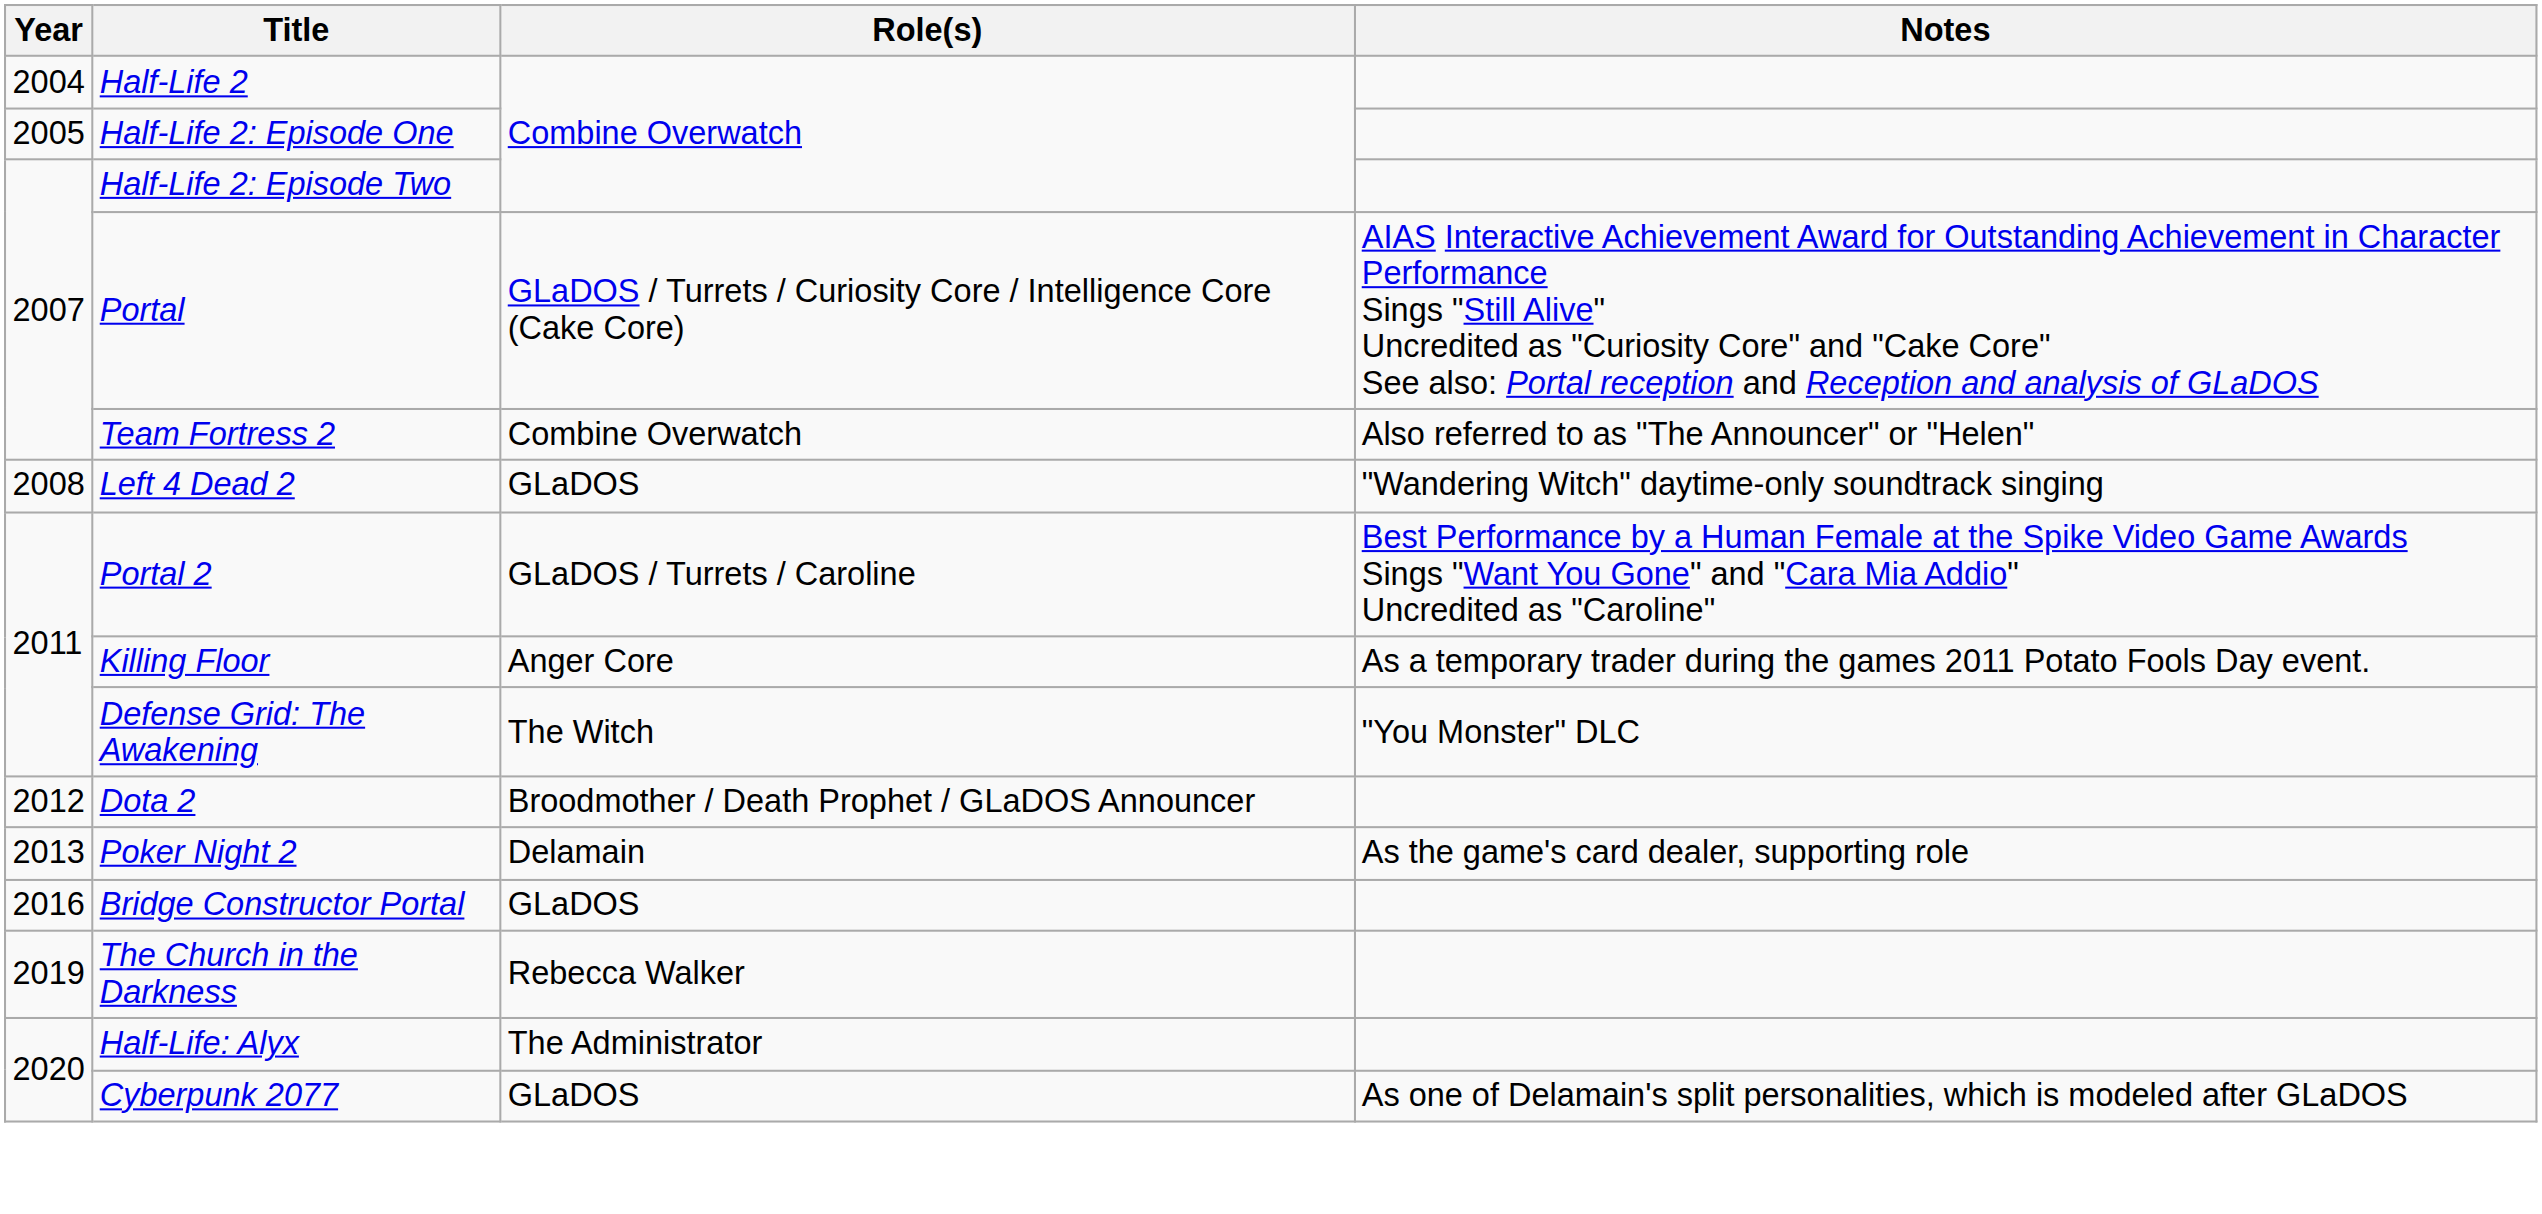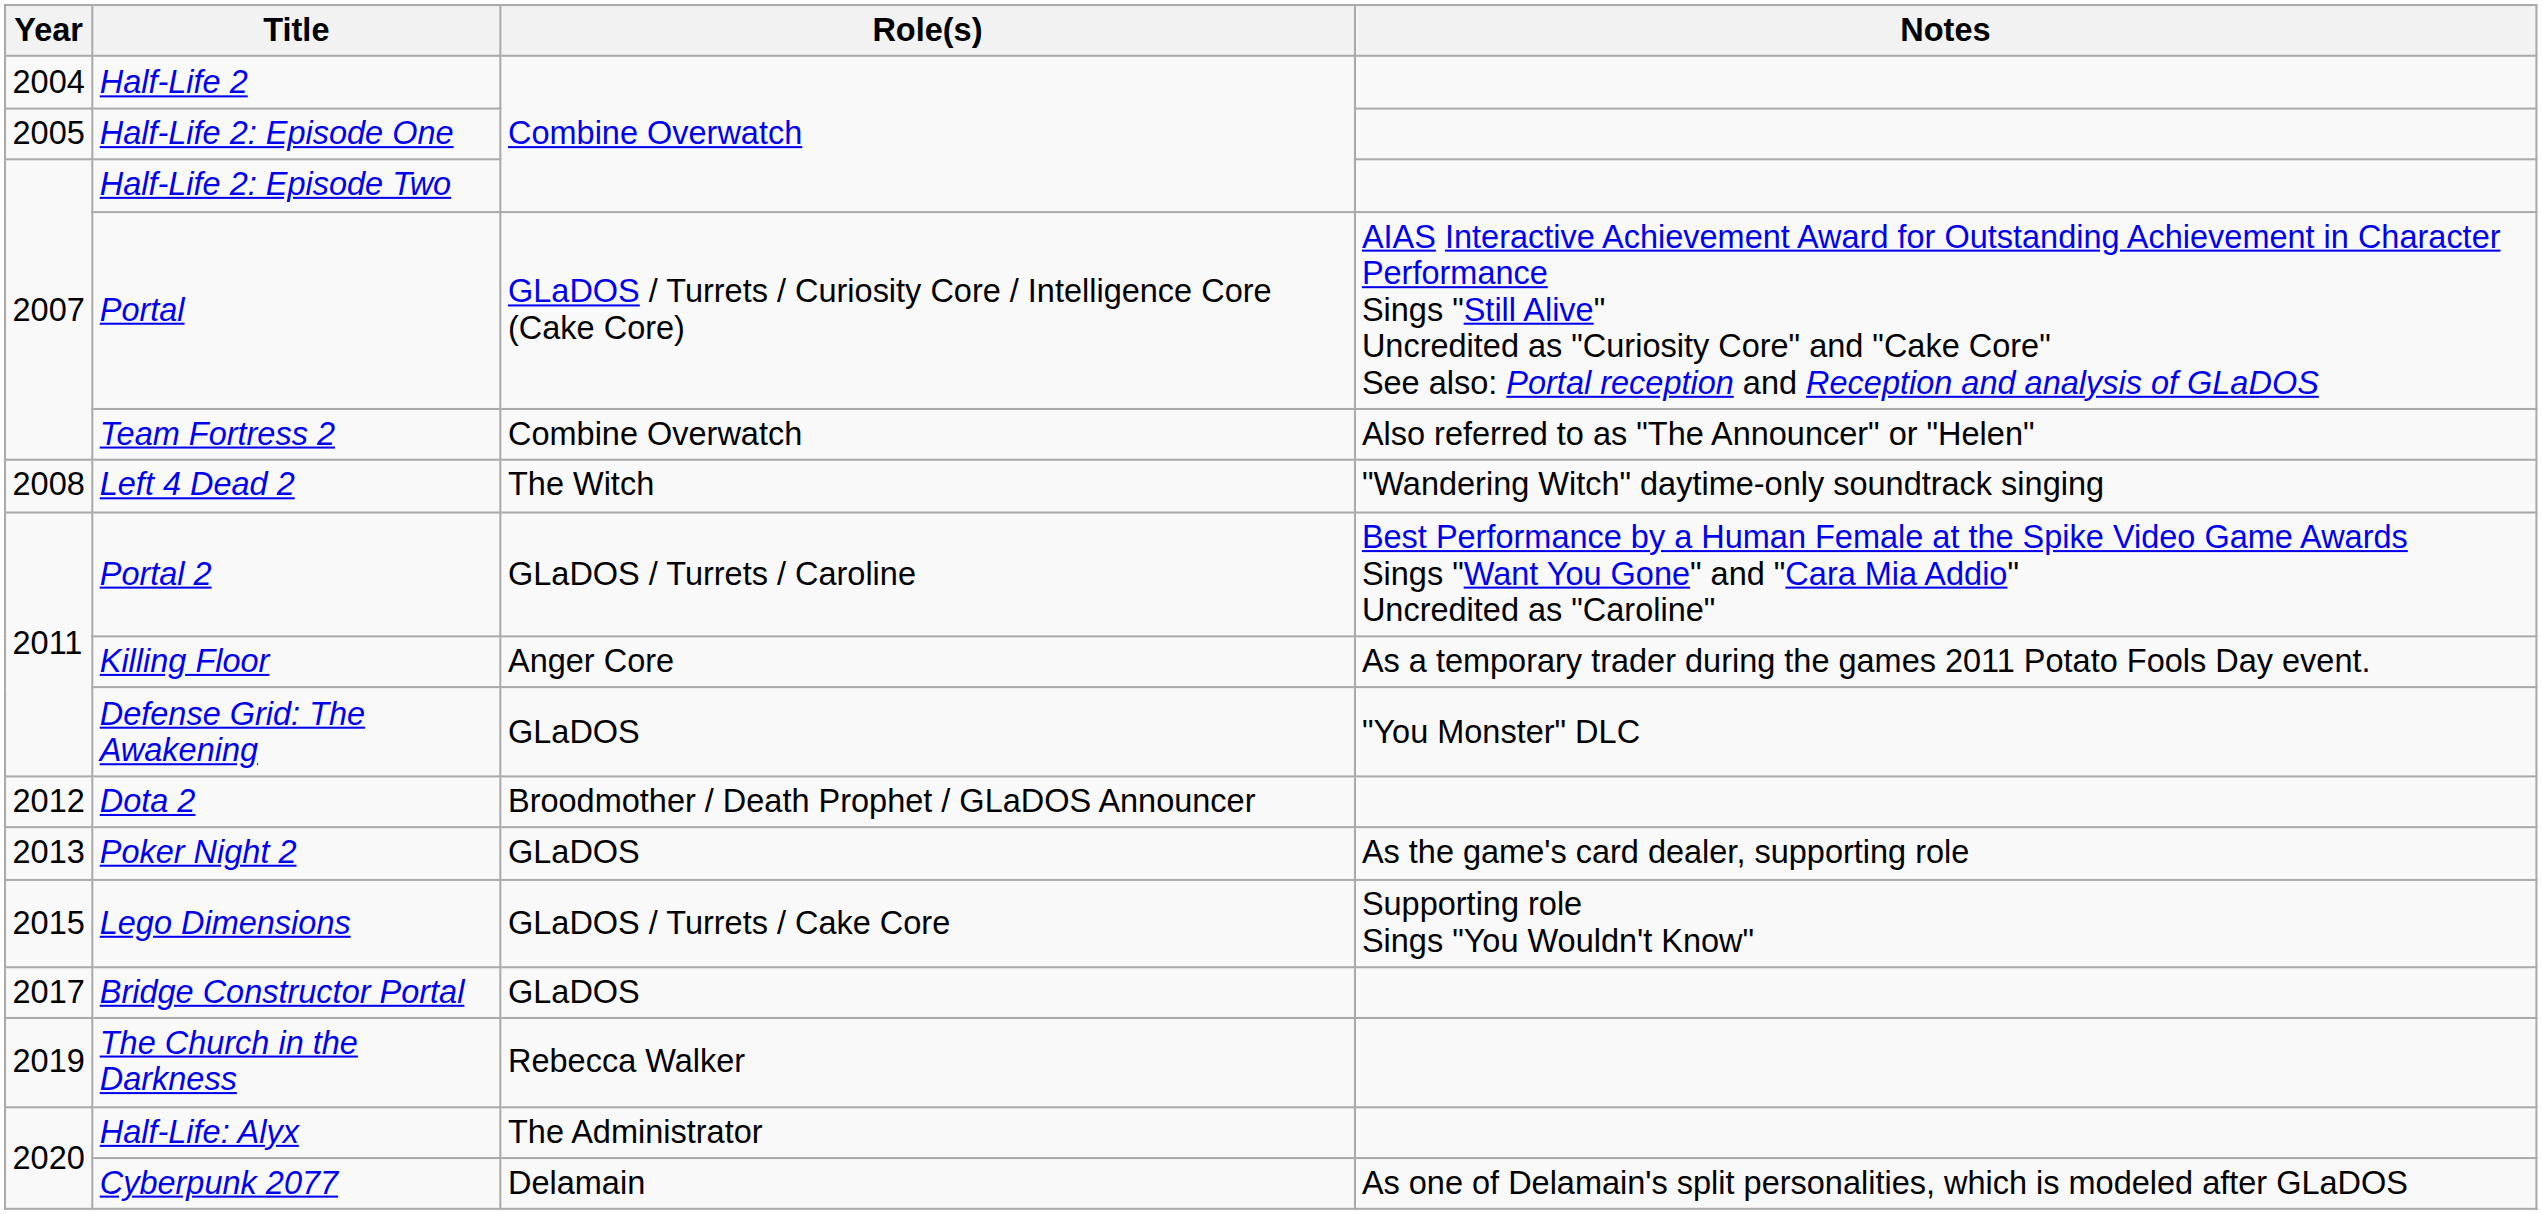Left 4 Dead 2 | Role(s): GLaDOS -> The Witch
Defense Grid: The Awakening | Role(s): The Witch -> GLaDOS
Poker Night 2 | Role(s): Delamain -> GLaDOS
+ row: 2015 | Lego Dimensions | GLaDOS / Turrets / Cake Core | Supporting role Sings "You Wouldn't Know"
Bridge Constructor Portal | Year: 2016 -> 2017
Cyberpunk 2077 | Role(s): GLaDOS -> Delamain
